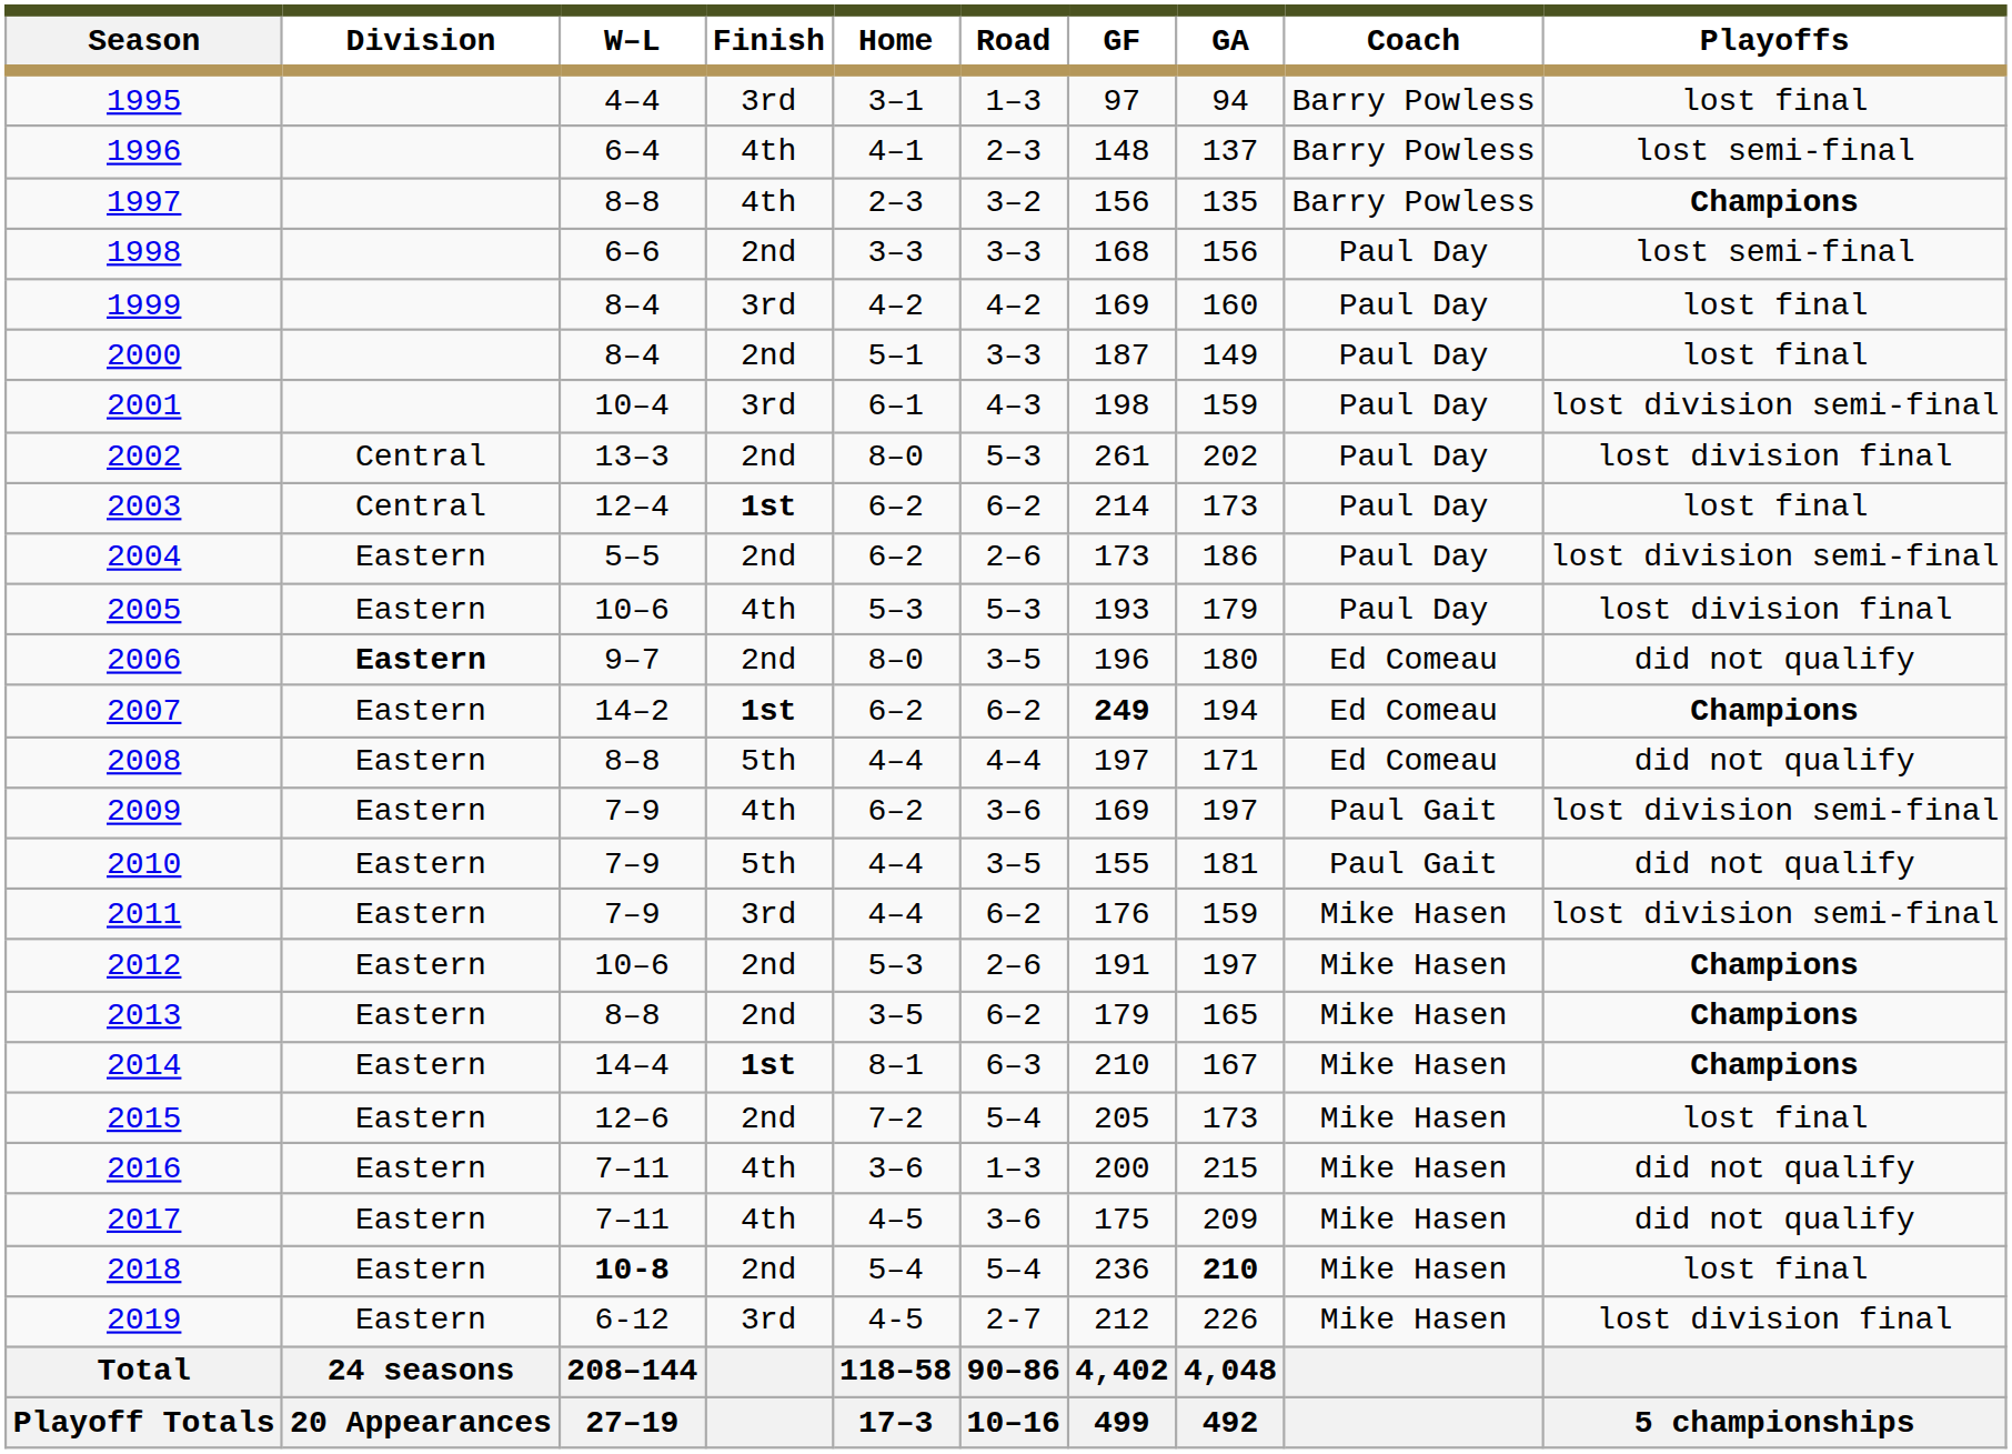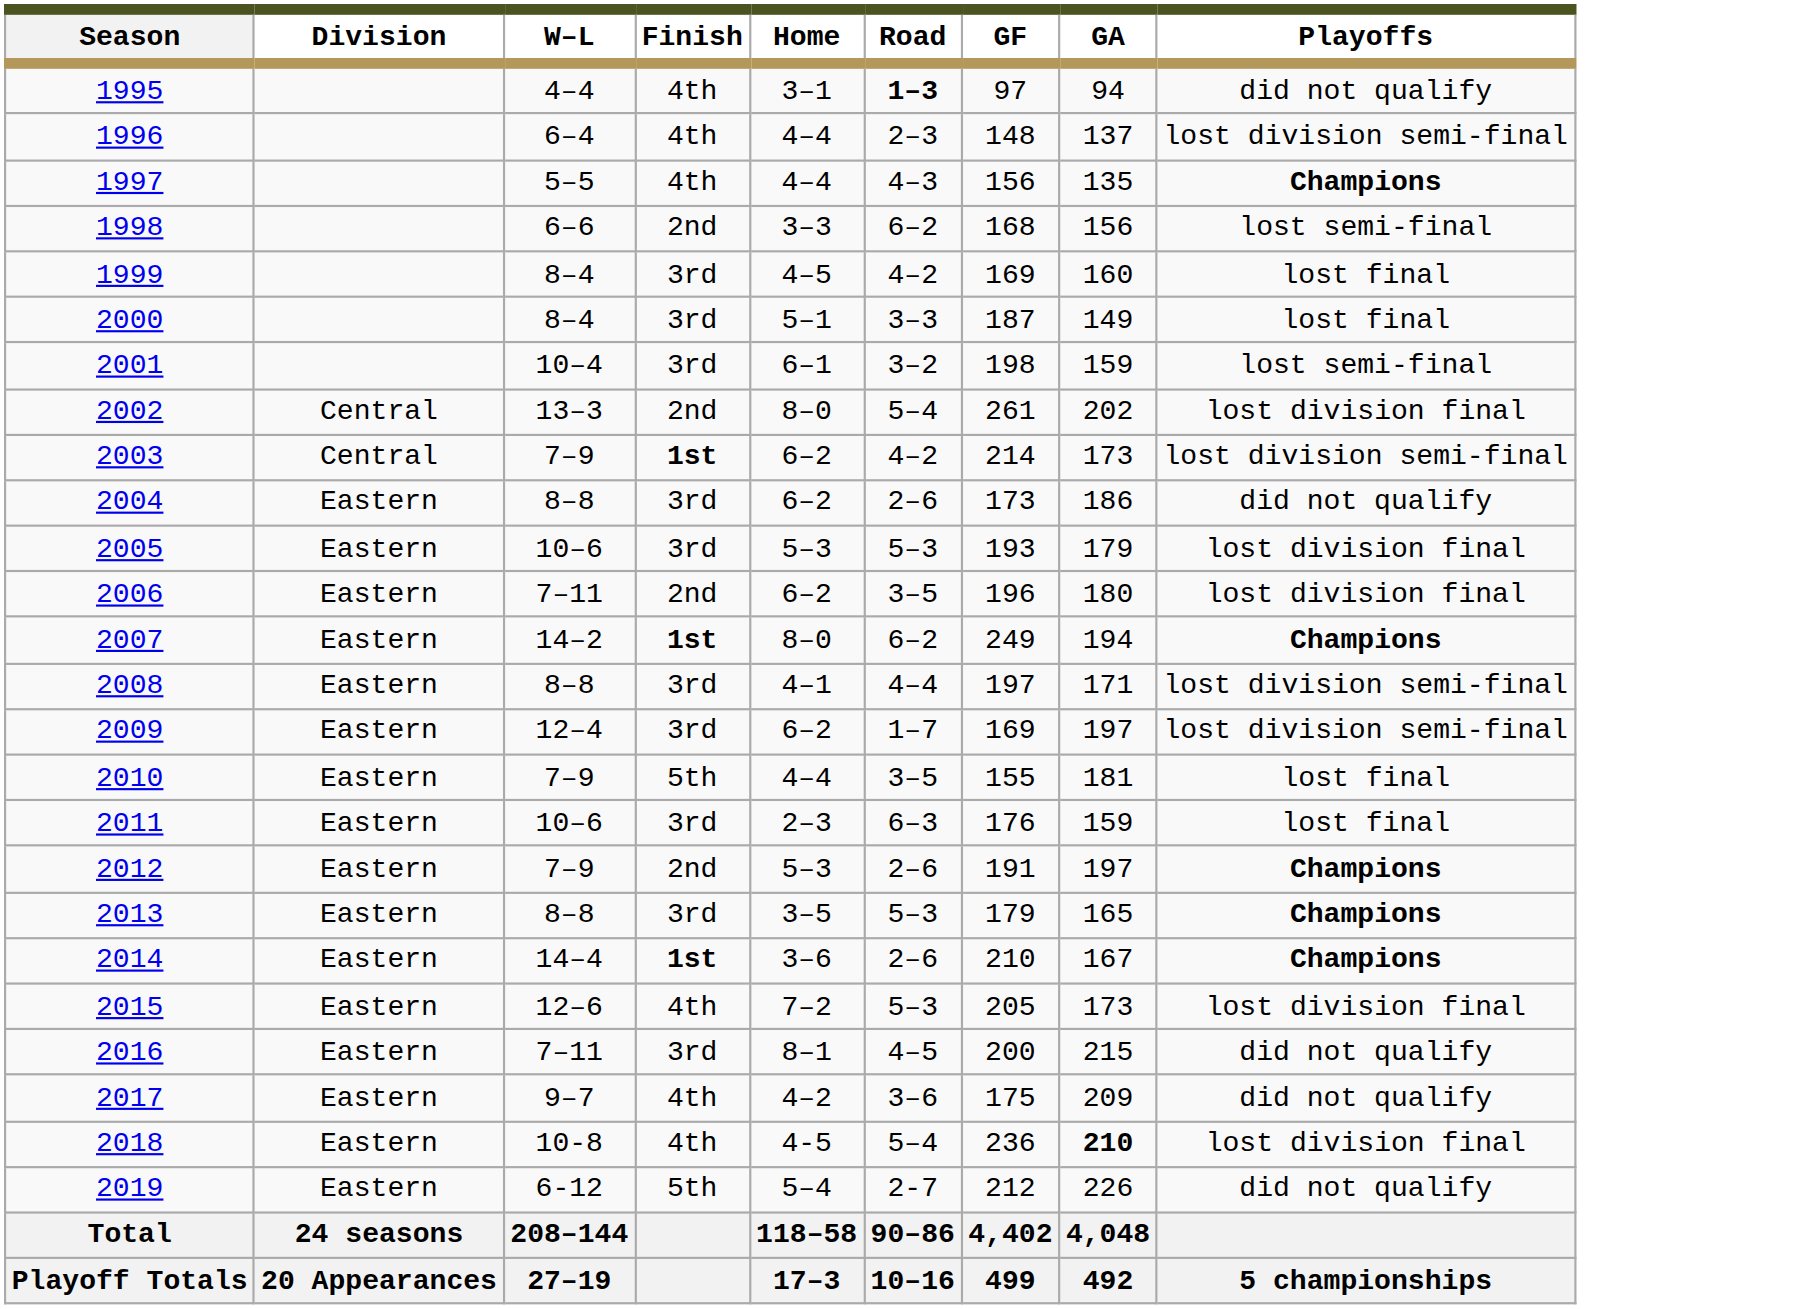- column: Coach | Barry Powless | Barry Powless | Barry Powless | Paul Day | Paul Day | Paul Day | Paul Day | Paul Day | Paul Day | Paul Day | Paul Day | Ed Comeau | Ed Comeau | Ed Comeau | Paul Gait | Paul Gait | Mike Hasen | Mike Hasen | Mike Hasen | Mike Hasen | Mike Hasen | Mike Hasen | Mike Hasen | Mike Hasen | Mike Hasen
1995 | Finish: 3rd -> 4th
1995 | Road: normal -> bold
1995 | Playoffs: lost final -> did not qualify
1996 | Home: 4–1 -> 4–4
1996 | Playoffs: lost semi-final -> lost division semi-final
1997 | W–L: 8–8 -> 5–5
1997 | Home: 2–3 -> 4–4
1997 | Road: 3–2 -> 4–3
1998 | Road: 3–3 -> 6–2
1999 | Home: 4–2 -> 4–5
2000 | Finish: 2nd -> 3rd
2001 | Road: 4–3 -> 3–2
2001 | Playoffs: lost division semi-final -> lost semi-final
2002 | Road: 5–3 -> 5–4
2003 | W–L: 12–4 -> 7–9
2003 | Road: 6–2 -> 4–2
2003 | Playoffs: lost final -> lost division semi-final
2004 | W–L: 5–5 -> 8–8
2004 | Finish: 2nd -> 3rd
2004 | Playoffs: lost division semi-final -> did not qualify
2005 | Finish: 4th -> 3rd
2006 | Division: bold -> normal
2006 | W–L: 9–7 -> 7–11
2006 | Home: 8–0 -> 6–2
2006 | Playoffs: did not qualify -> lost division final
2007 | Home: 6–2 -> 8–0
2007 | GF: bold -> normal
2008 | Finish: 5th -> 3rd
2008 | Home: 4–4 -> 4–1
2008 | Playoffs: did not qualify -> lost division semi-final
2009 | W–L: 7–9 -> 12–4
2009 | Finish: 4th -> 3rd
2009 | Road: 3–6 -> 1–7
2010 | Playoffs: did not qualify -> lost final
2011 | W–L: 7–9 -> 10–6
2011 | Home: 4–4 -> 2–3
2011 | Road: 6–2 -> 6–3
2011 | Playoffs: lost division semi-final -> lost final
2012 | W–L: 10–6 -> 7–9
2013 | Finish: 2nd -> 3rd
2013 | Road: 6–2 -> 5–3
2014 | Home: 8–1 -> 3–6
2014 | Road: 6–3 -> 2–6
2015 | Finish: 2nd -> 4th
2015 | Road: 5–4 -> 5–3
2015 | Playoffs: lost final -> lost division final
2016 | Finish: 4th -> 3rd
2016 | Home: 3–6 -> 8–1
2016 | Road: 1–3 -> 4–5
2017 | W–L: 7–11 -> 9–7
2017 | Home: 4–5 -> 4–2
2018 | W–L: bold -> normal
2018 | Finish: 2nd -> 4th
2018 | Home: 5–4 -> 4-5
2018 | Playoffs: lost final -> lost division final
2019 | Finish: 3rd -> 5th
2019 | Home: 4-5 -> 5–4
2019 | Playoffs: lost division final -> did not qualify
